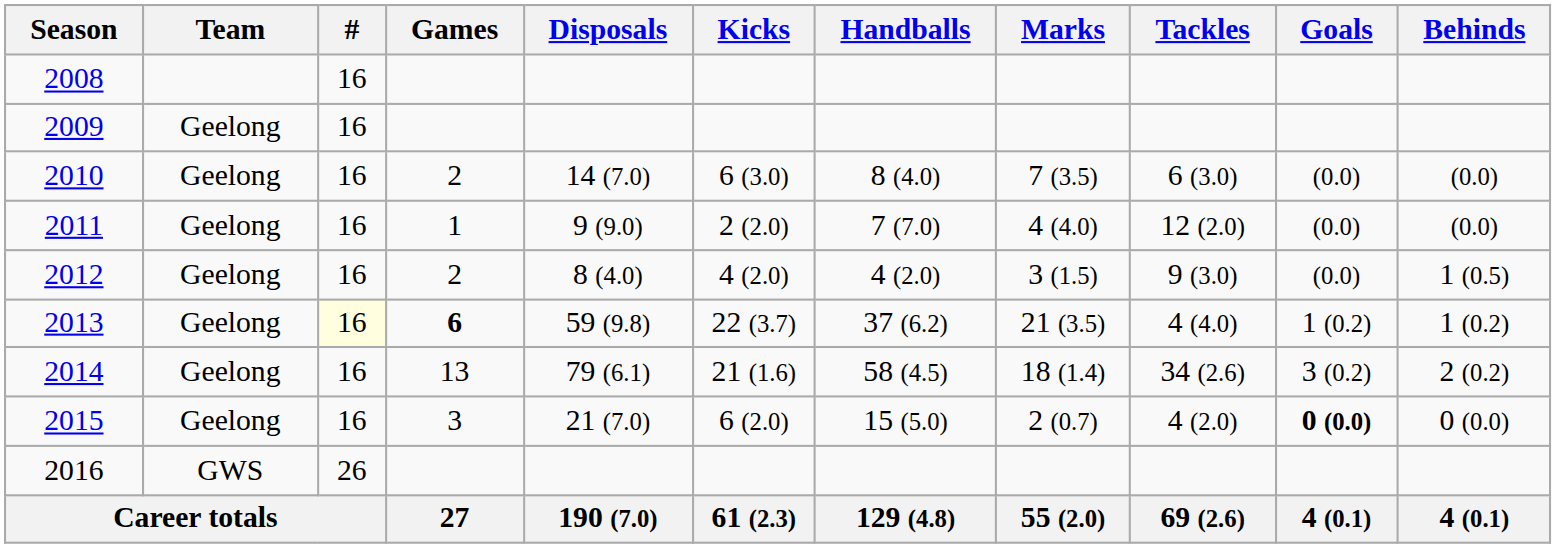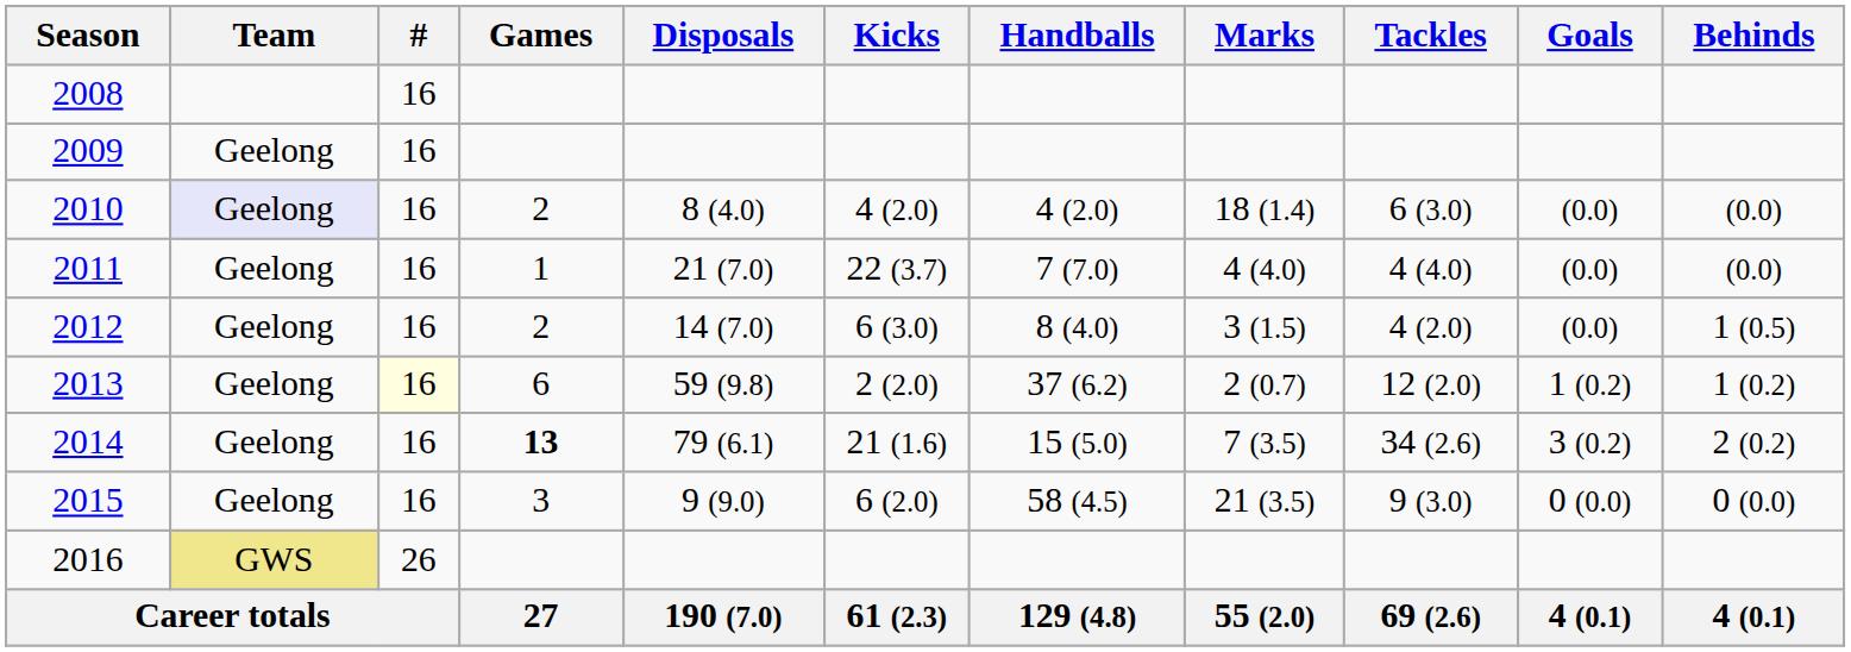2010 | Team: no background -> lavender background
2010 | Disposals: 14 (7.0) -> 8 (4.0)
2010 | Kicks: 6 (3.0) -> 4 (2.0)
2010 | Handballs: 8 (4.0) -> 4 (2.0)
2010 | Marks: 7 (3.5) -> 18 (1.4)
2011 | Disposals: 9 (9.0) -> 21 (7.0)
2011 | Kicks: 2 (2.0) -> 22 (3.7)
2011 | Tackles: 12 (2.0) -> 4 (4.0)
2012 | Disposals: 8 (4.0) -> 14 (7.0)
2012 | Kicks: 4 (2.0) -> 6 (3.0)
2012 | Handballs: 4 (2.0) -> 8 (4.0)
2012 | Tackles: 9 (3.0) -> 4 (2.0)
2013 | Games: bold -> normal
2013 | Kicks: 22 (3.7) -> 2 (2.0)
2013 | Marks: 21 (3.5) -> 2 (0.7)
2013 | Tackles: 4 (4.0) -> 12 (2.0)
2014 | Games: normal -> bold
2014 | Handballs: 58 (4.5) -> 15 (5.0)
2014 | Marks: 18 (1.4) -> 7 (3.5)
2015 | Disposals: 21 (7.0) -> 9 (9.0)
2015 | Handballs: 15 (5.0) -> 58 (4.5)
2015 | Marks: 2 (0.7) -> 21 (3.5)
2015 | Tackles: 4 (2.0) -> 9 (3.0)
2015 | Goals: bold -> normal
2016 | Team: no background -> khaki background
